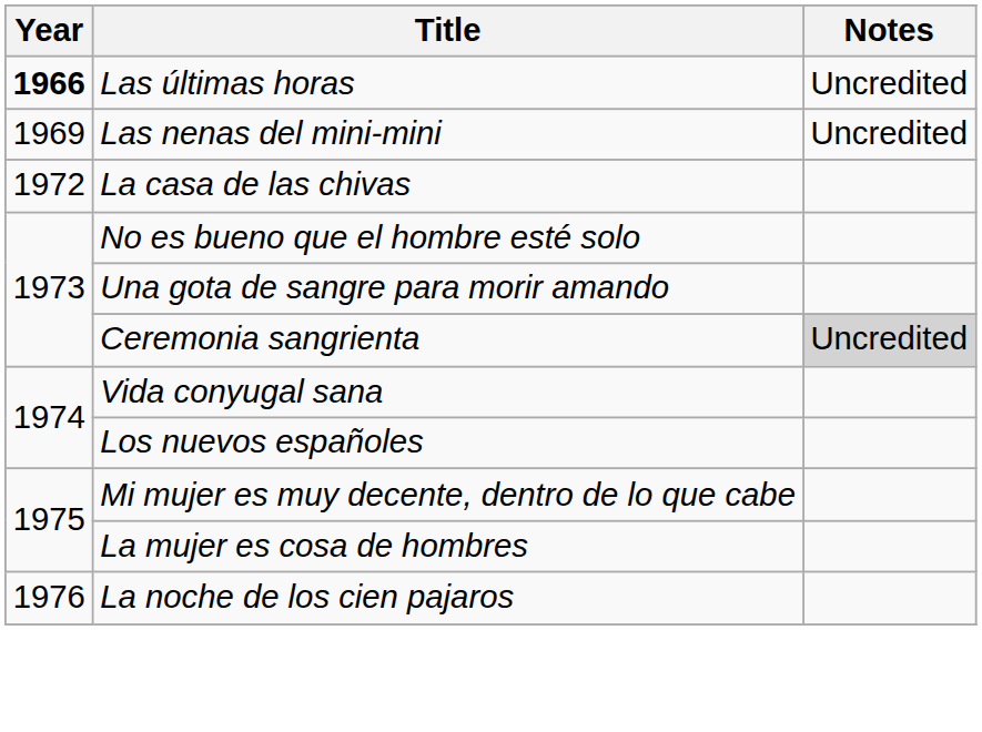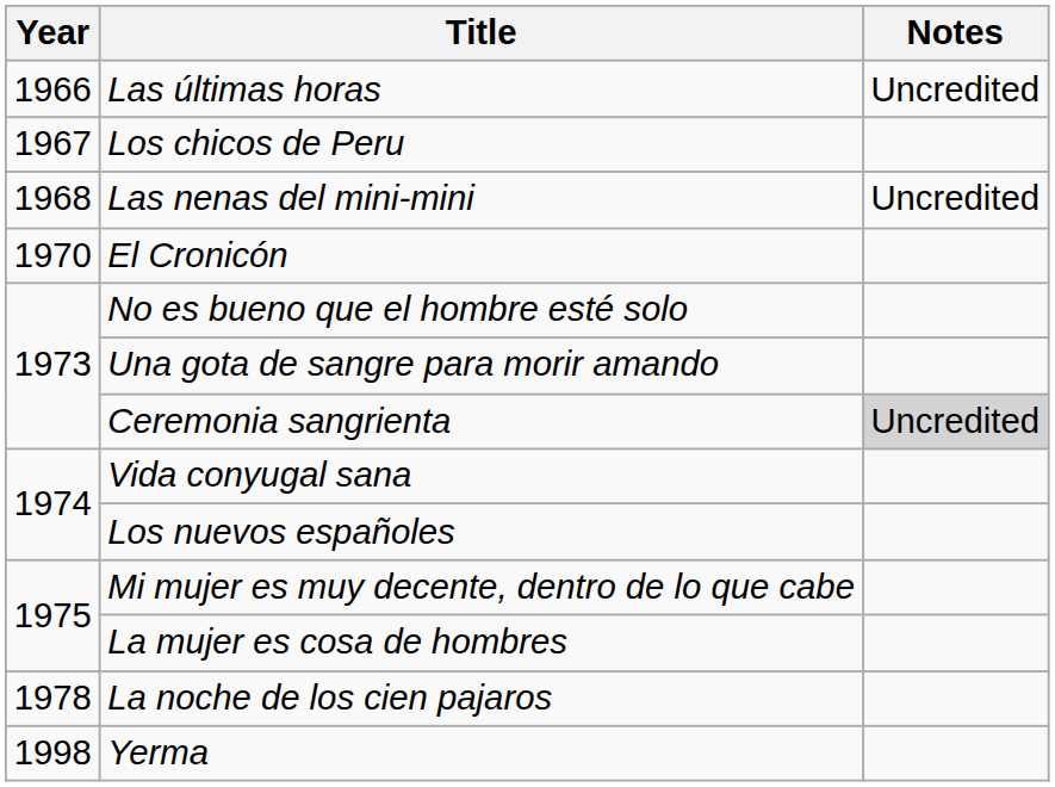Las últimas horas | Year: bold -> normal
+ row: 1967 | Los chicos de Peru
Las nenas del mini-mini | Year: 1969 -> 1968
+ row: 1970 | El Cronicón
- row: 1972 | La casa de las chivas
La noche de los cien pajaros | Year: 1976 -> 1978
+ row: 1998 | Yerma
